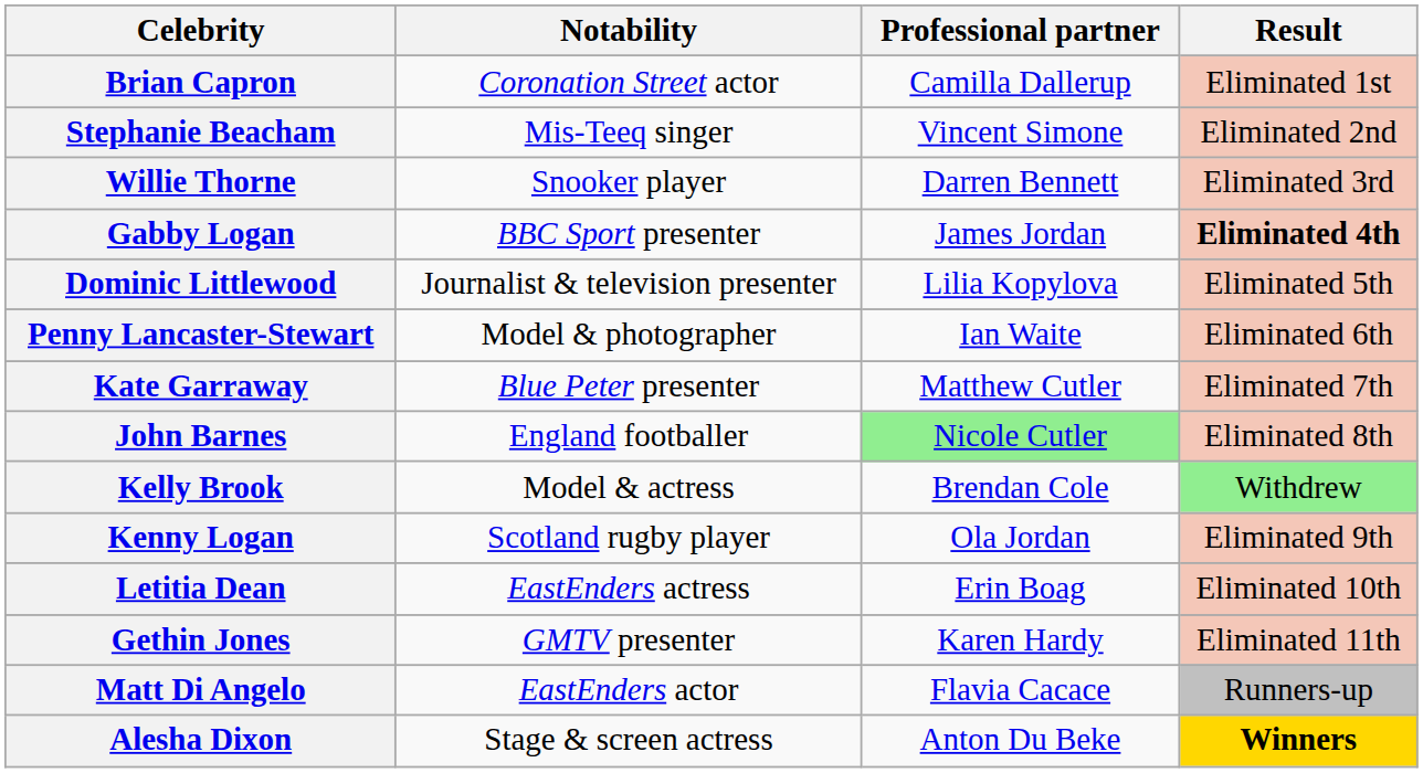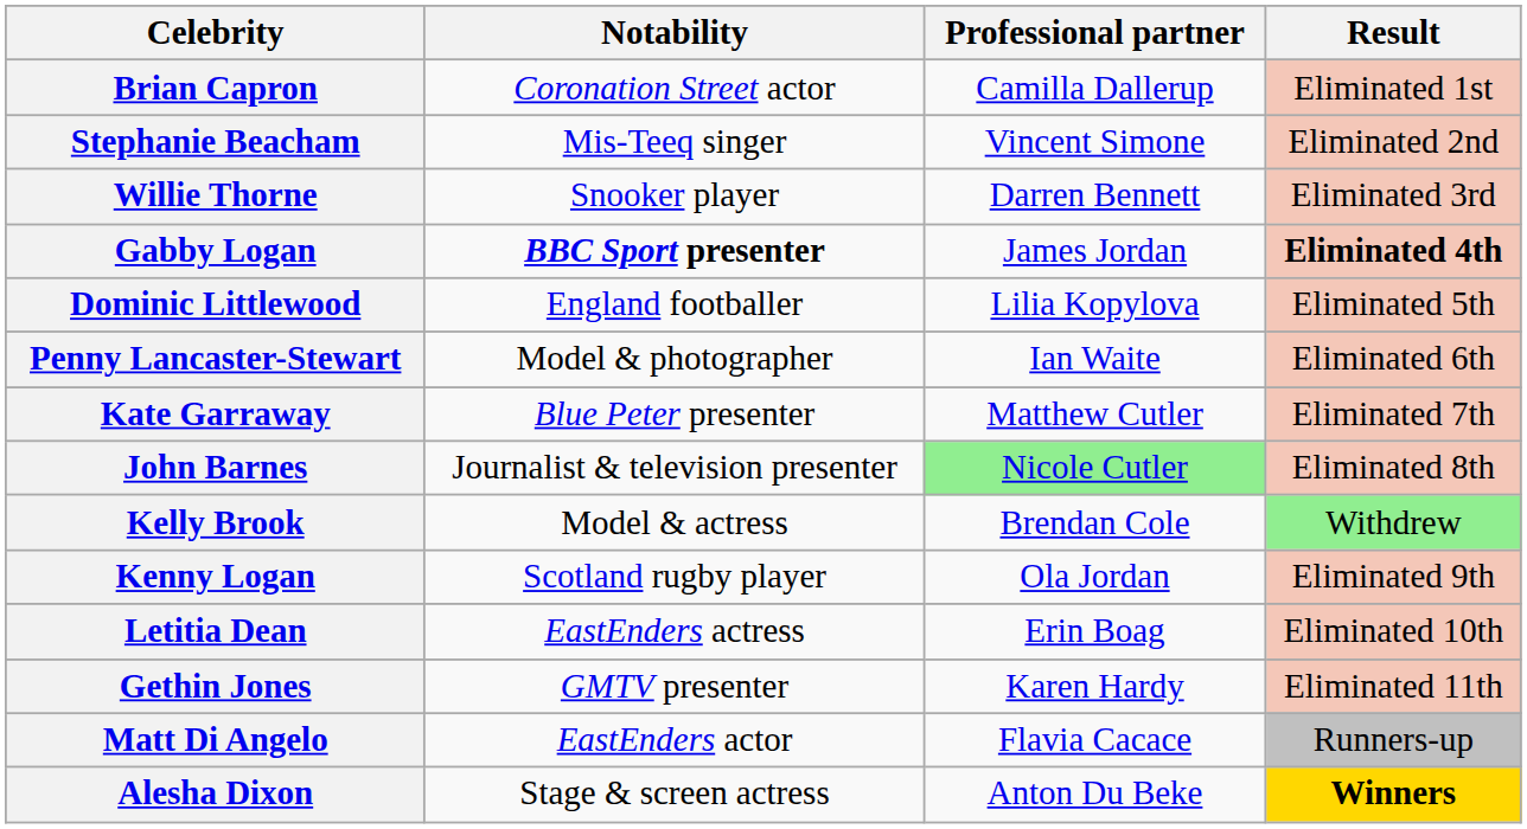Gabby Logan | Notability: normal -> bold
Dominic Littlewood | Notability: Journalist & television presenter -> England footballer
John Barnes | Notability: England footballer -> Journalist & television presenter
